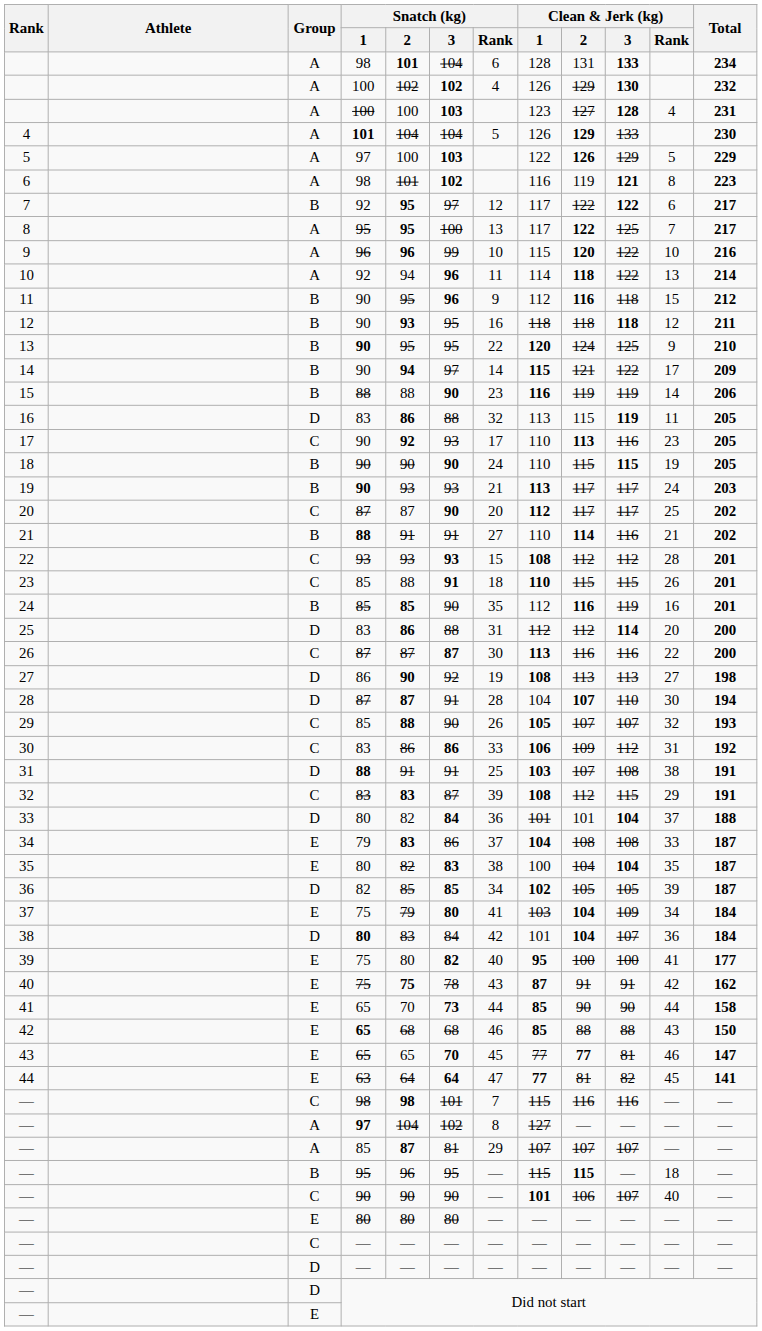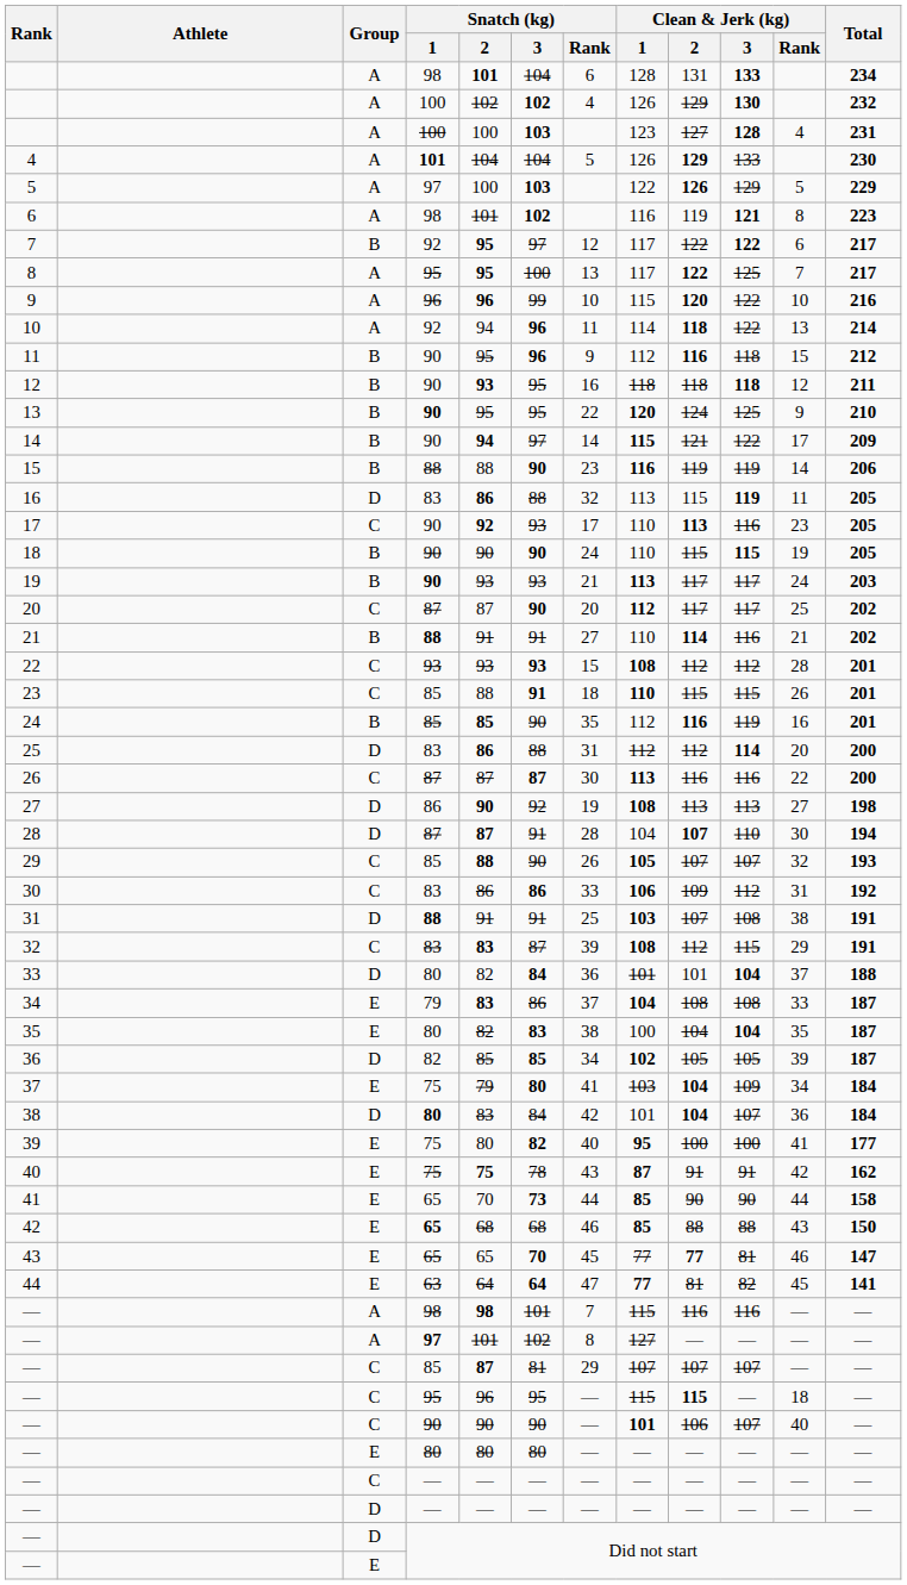— / 98 | Group: C -> A
— / 97 | Snatch (kg) / 2: 104 -> 101
— / 85 | Group: A -> C
— / 95 | Group: B -> C
